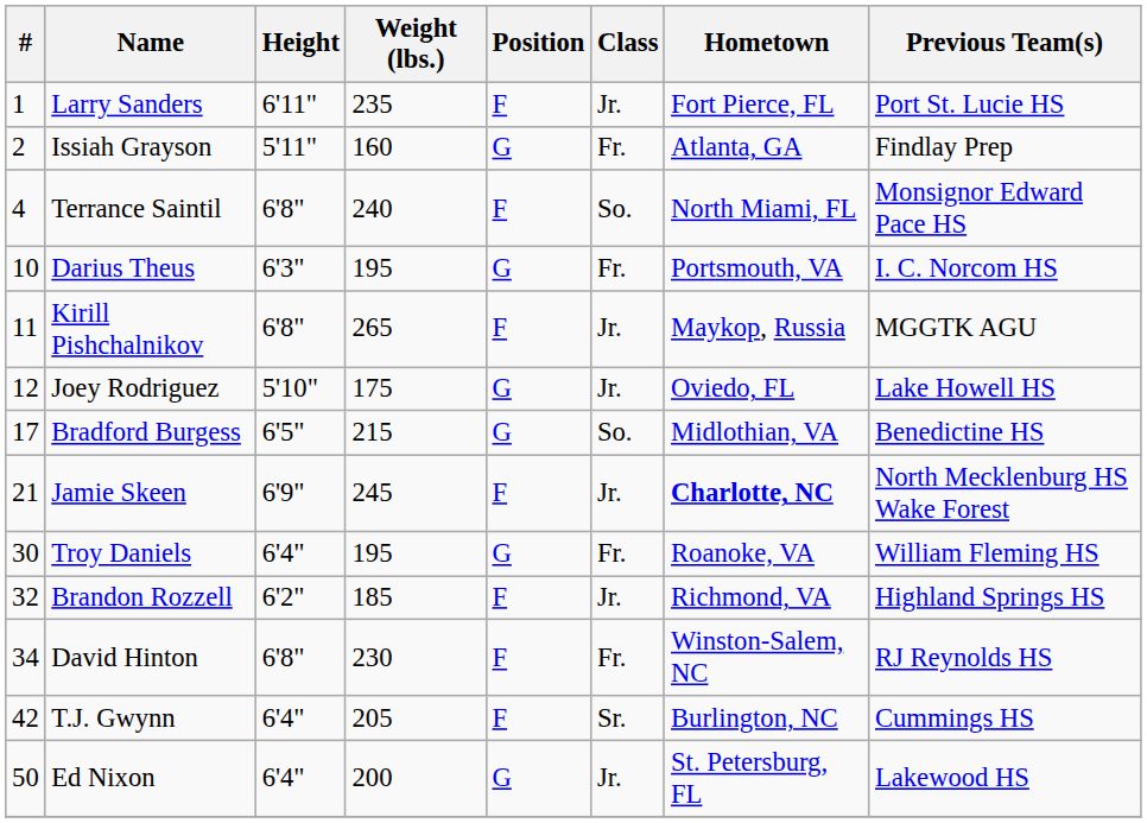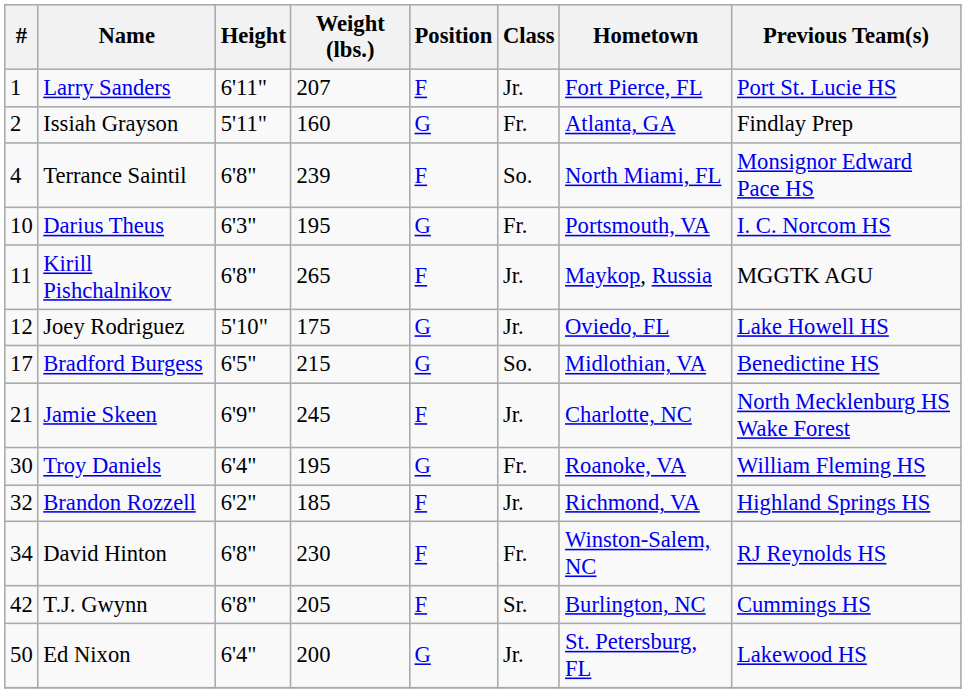Larry Sanders | Weight (lbs.): 235 -> 207
Terrance Saintil | Weight (lbs.): 240 -> 239
Jamie Skeen | Hometown: bold -> normal
T.J. Gwynn | Height: 6'4" -> 6'8"
